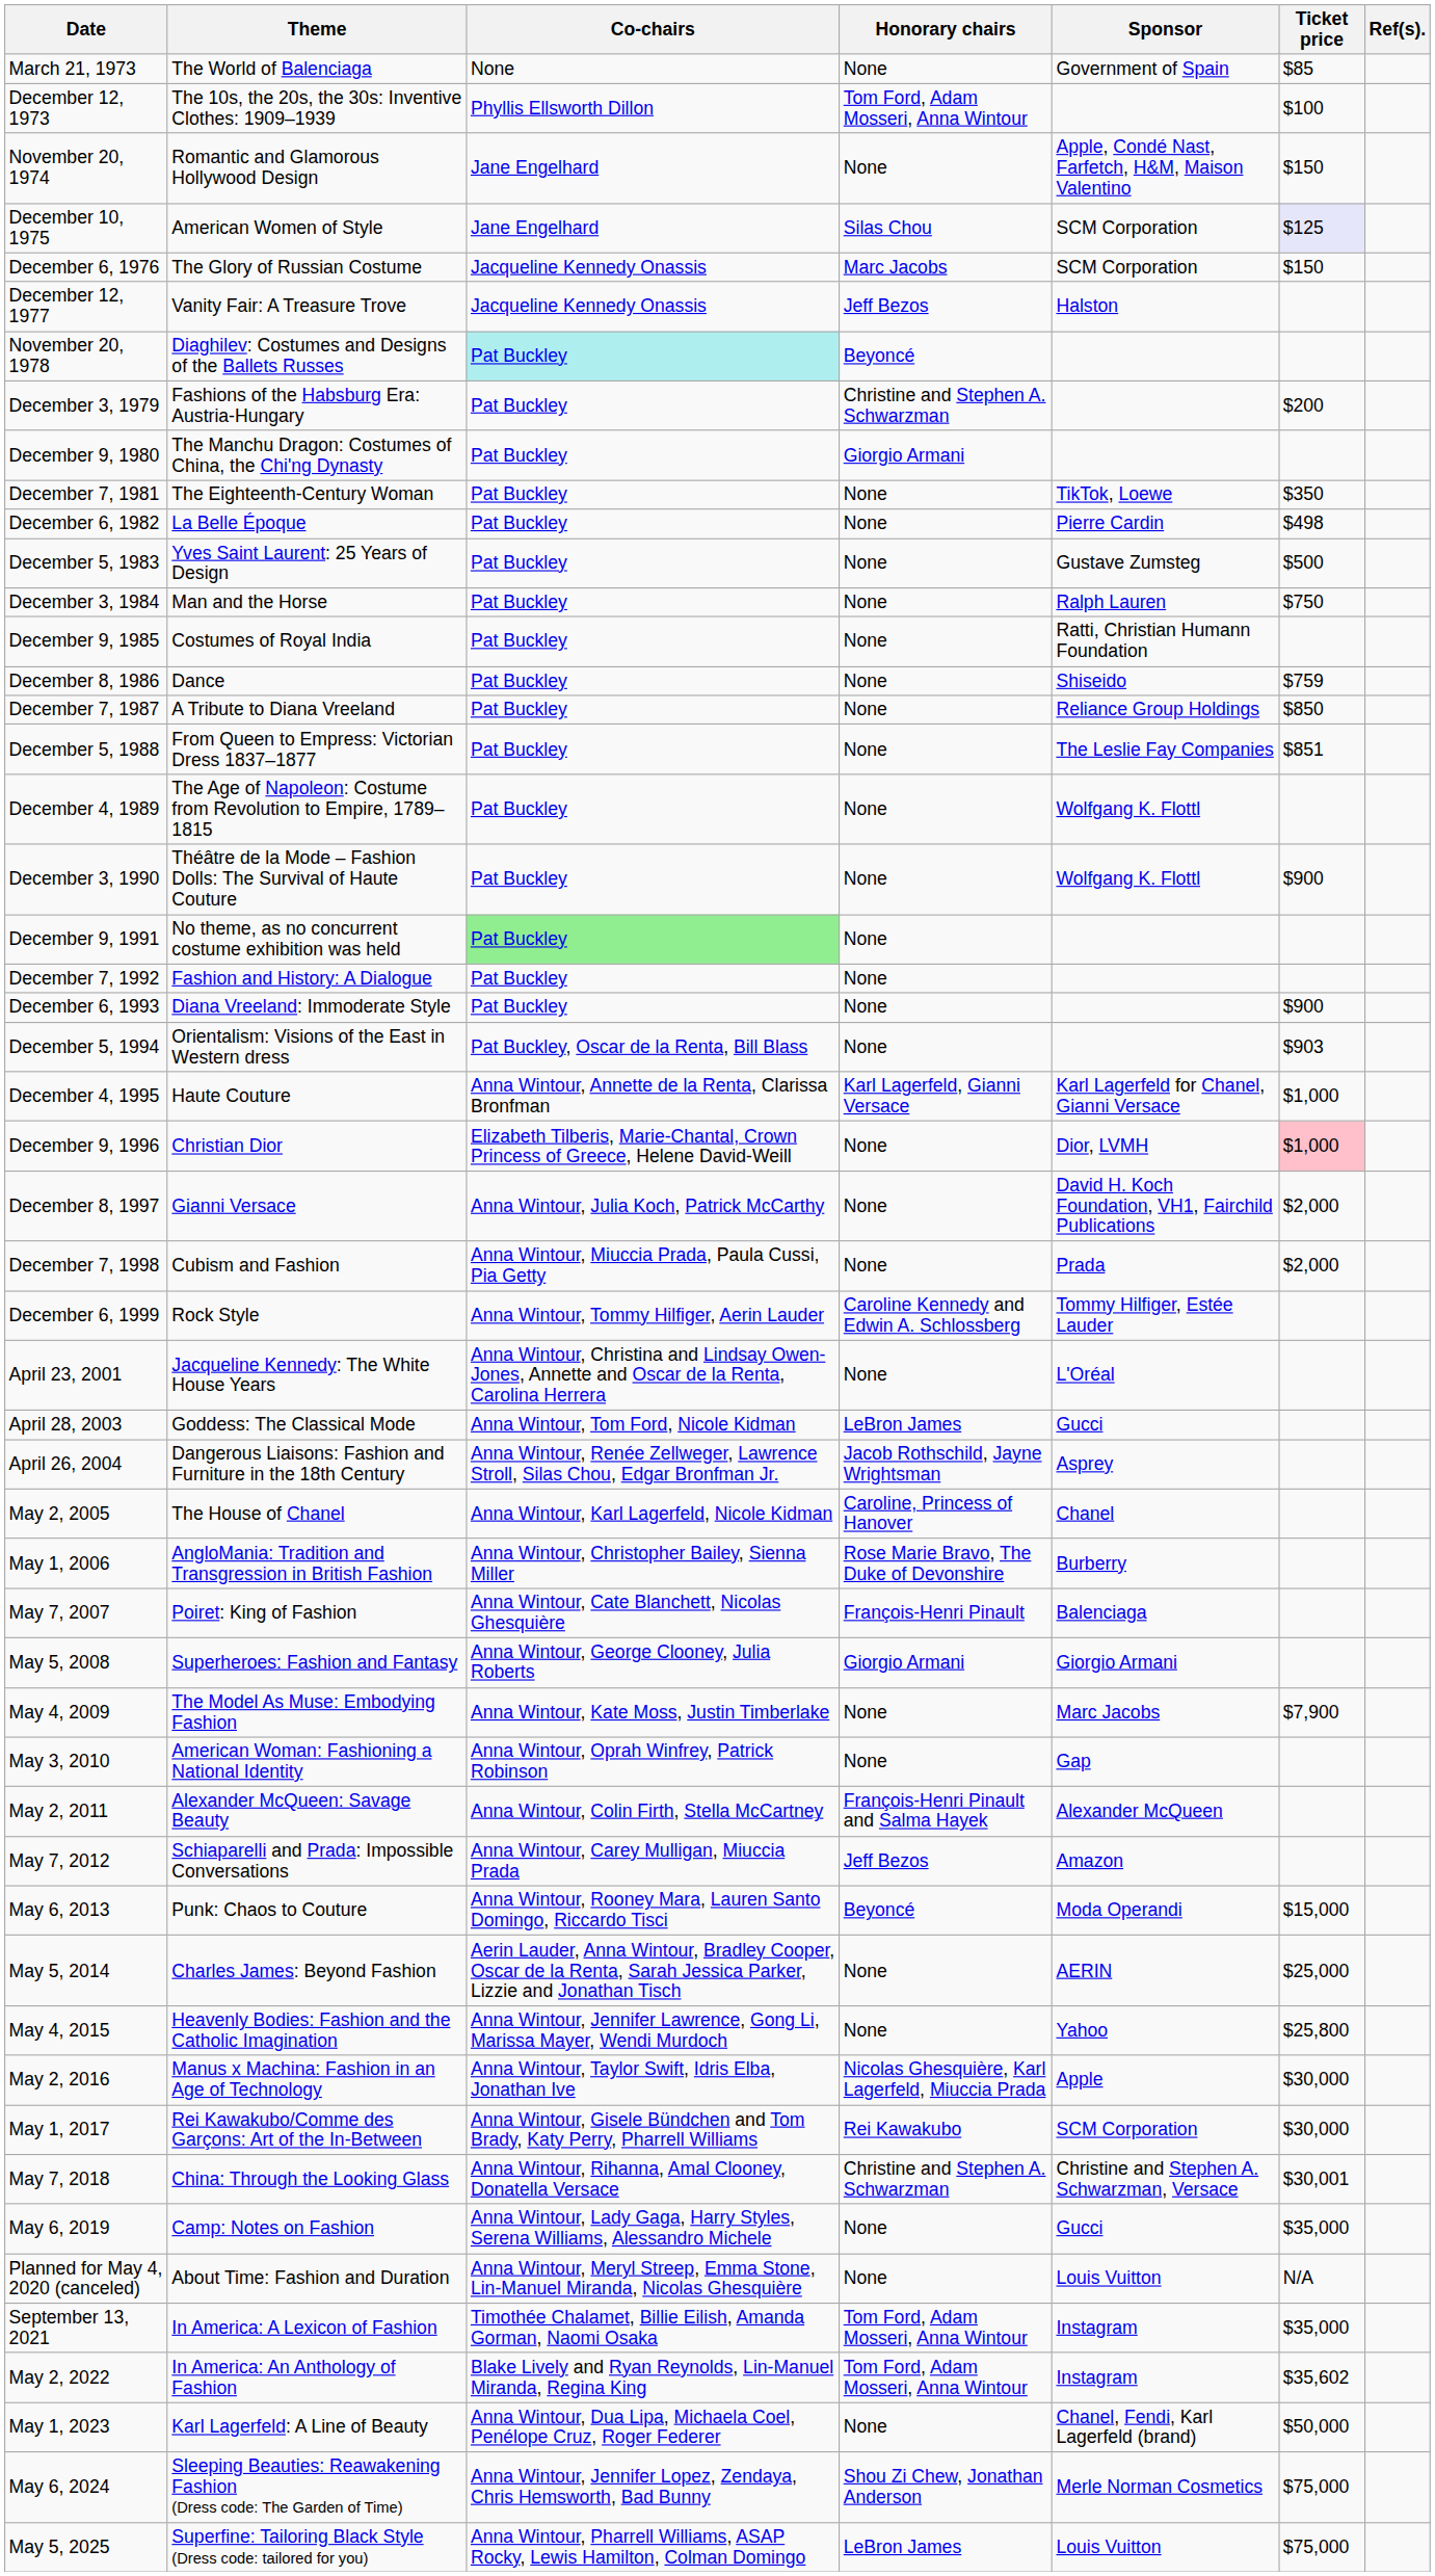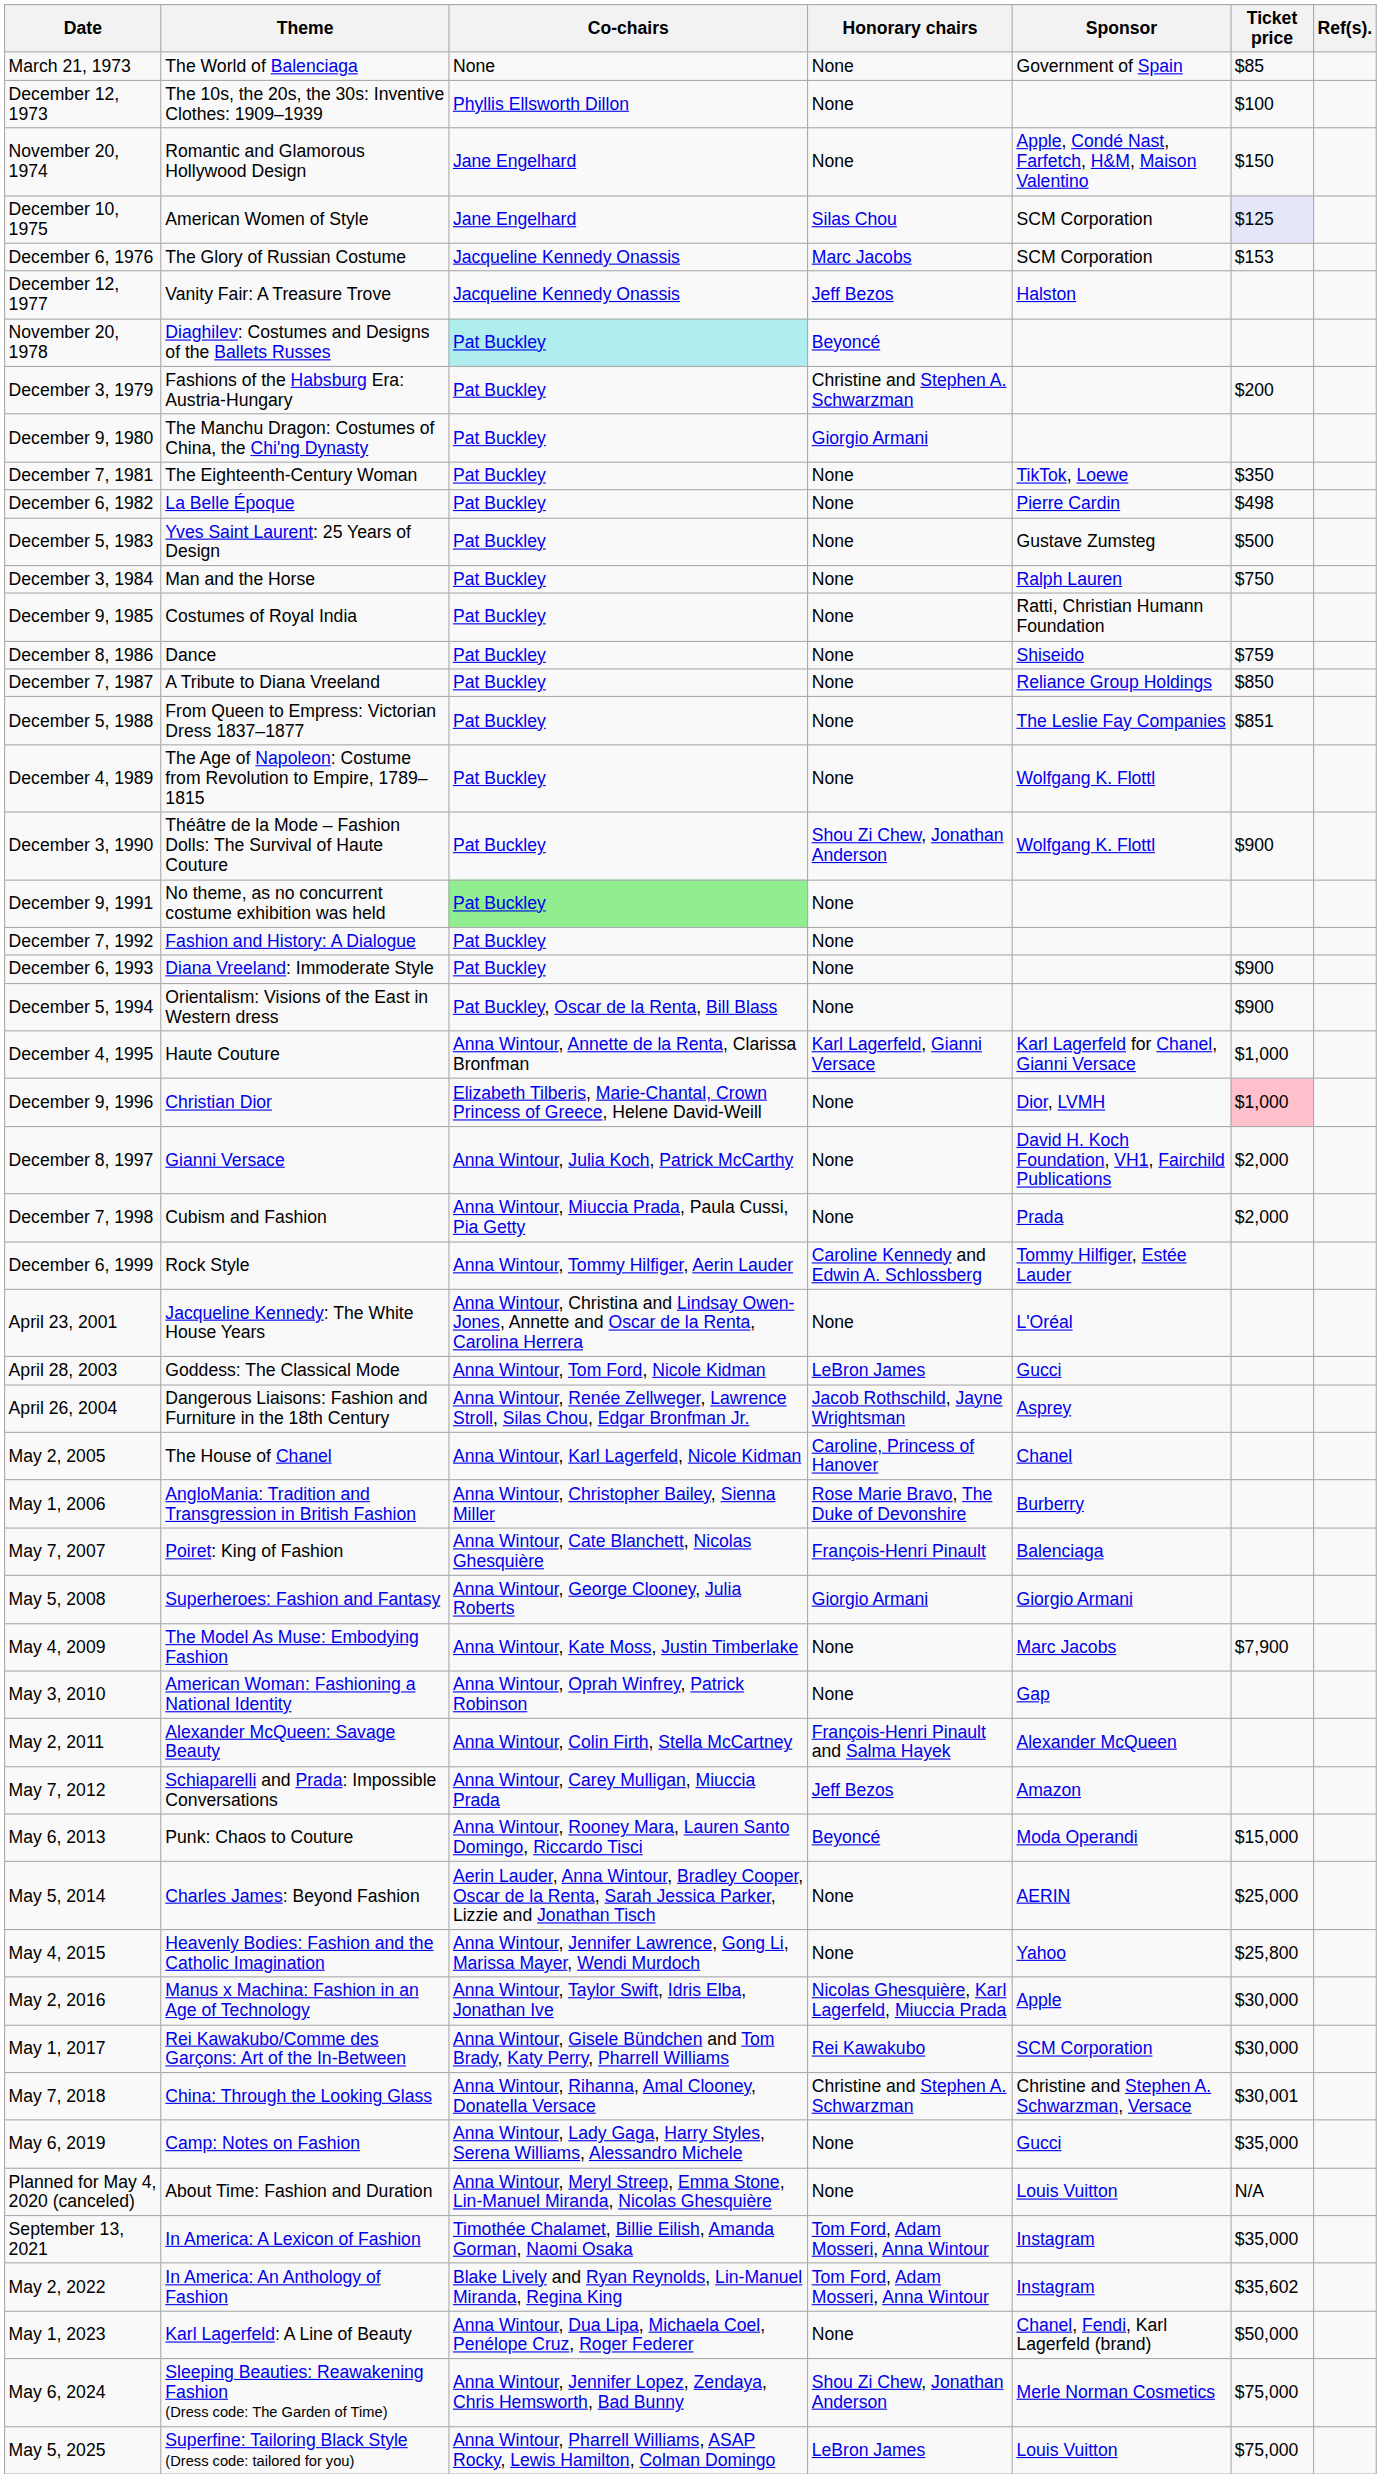December 12, 1973 | Honorary chairs: Tom Ford, Adam Mosseri, Anna Wintour -> None
December 6, 1976 | Ticket price: $150 -> $153
December 3, 1990 | Honorary chairs: None -> Shou Zi Chew, Jonathan Anderson
December 5, 1994 | Ticket price: $903 -> $900
